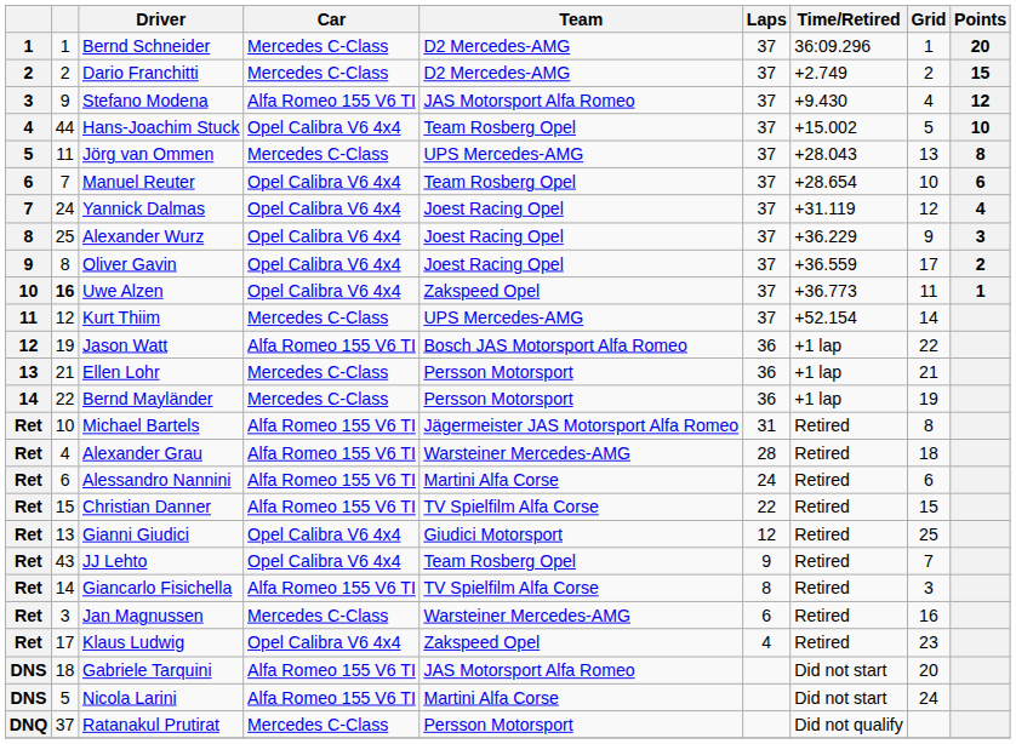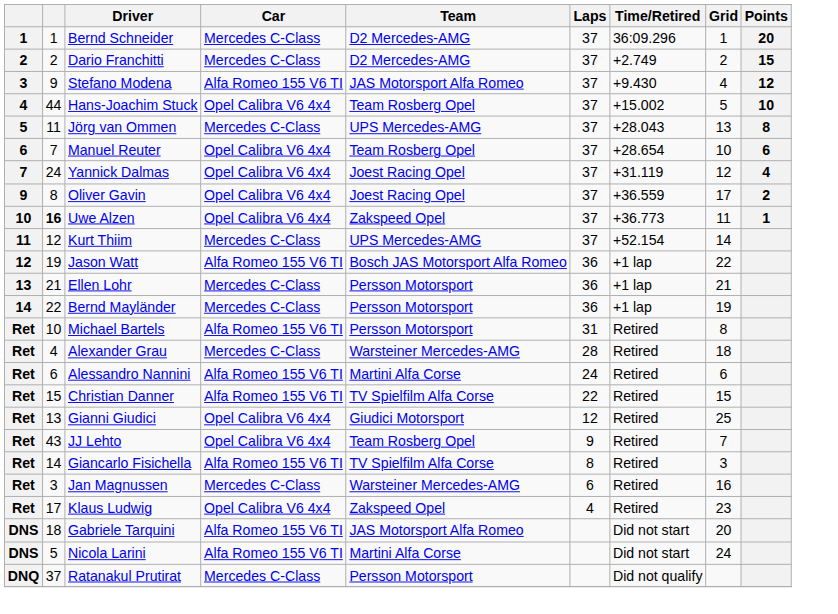- row: 8 | 25 | Alexander Wurz | Opel Calibra V6 4x4 | Joest Racing Opel | 37 | +36.229 | 9 | 3
Michael Bartels | Team: Jägermeister JAS Motorsport Alfa Romeo -> Persson Motorsport
Alexander Grau | Car: Alfa Romeo 155 V6 TI -> Mercedes C-Class
